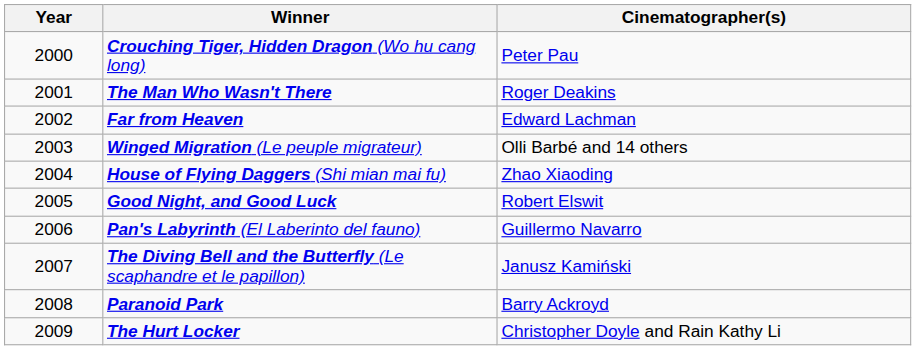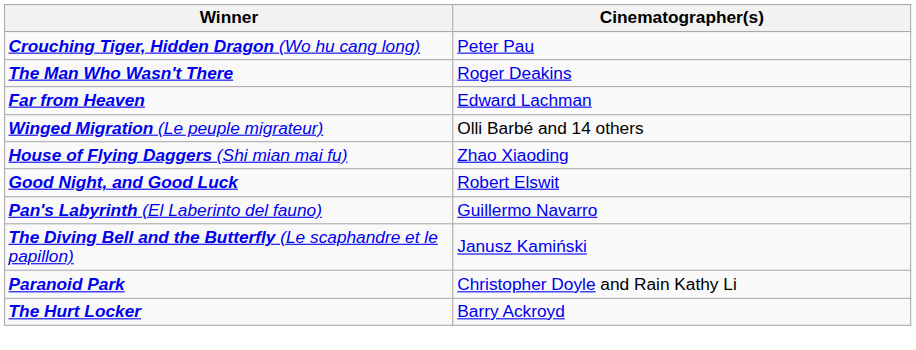- column: Year | 2000 | 2001 | 2002 | 2003 | 2004 | 2005 | 2006 | 2007 | 2008 | 2009
Paranoid Park | Cinematographer(s): Barry Ackroyd -> Christopher Doyle and Rain Kathy Li
The Hurt Locker | Cinematographer(s): Christopher Doyle and Rain Kathy Li -> Barry Ackroyd
